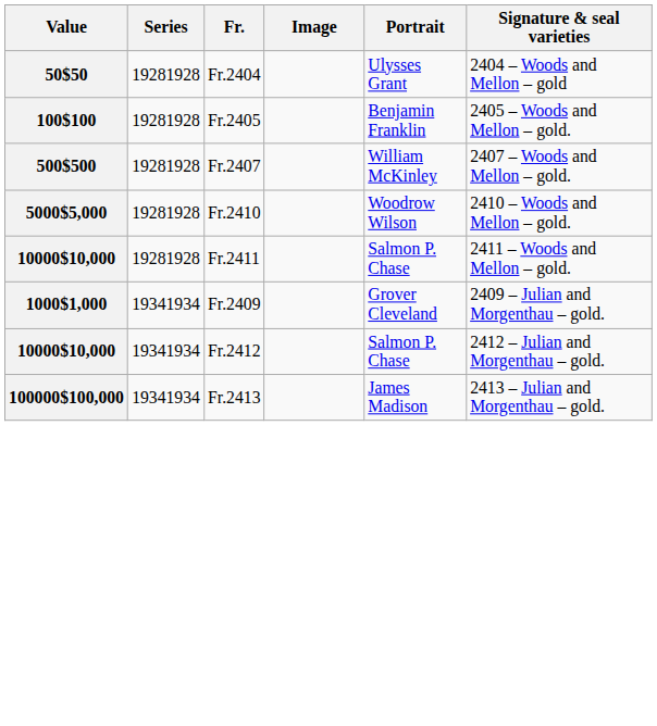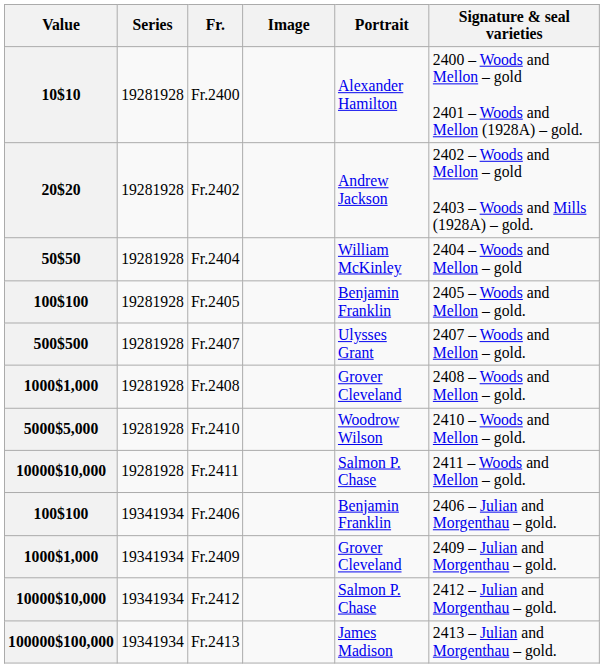+ row: 10$10 | 19281928 | Fr.2400 | Alexander Hamilton | 2400 – Woods and Mellon – gold 2401 – Woods and Mellon (1928A) – gold.
+ row: 20$20 | 19281928 | Fr.2402 | Andrew Jackson | 2402 – Woods and Mellon – gold 2403 – Woods and Mills (1928A) – gold.
Fr.2404 | Portrait: Ulysses Grant -> William McKinley
Fr.2407 | Portrait: William McKinley -> Ulysses Grant
+ row: 1000$1,000 | 19281928 | Fr.2408 | Grover Cleveland | 2408 – Woods and Mellon – gold.
+ row: 100$100 | 19341934 | Fr.2406 | Benjamin Franklin | 2406 – Julian and Morgenthau – gold.
